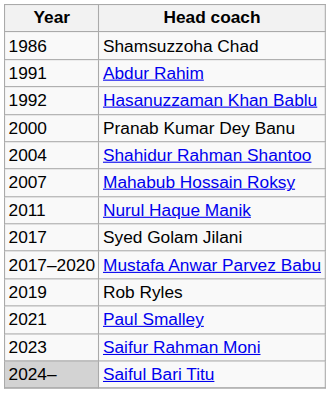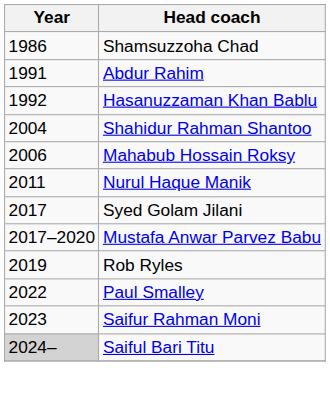- row: 2000 | Pranab Kumar Dey Banu
Mahabub Hossain Roksy | Year: 2007 -> 2006
Paul Smalley | Year: 2021 -> 2022
